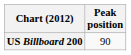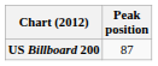US Billboard 200 | Peak position: 90 -> 87
